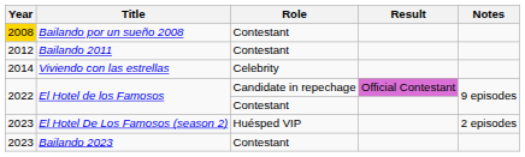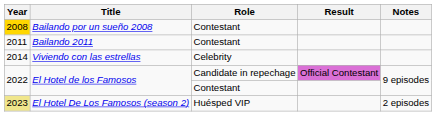Bailando 2011 | Year: 2012 -> 2011
El Hotel De Los Famosos (season 2) | Year: no background -> khaki background
- row: 2023 | Bailando 2023 | Contestant
